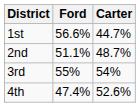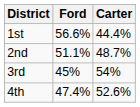1st | Carter: 44.7% -> 44.4%
3rd | Ford: 55% -> 45%
